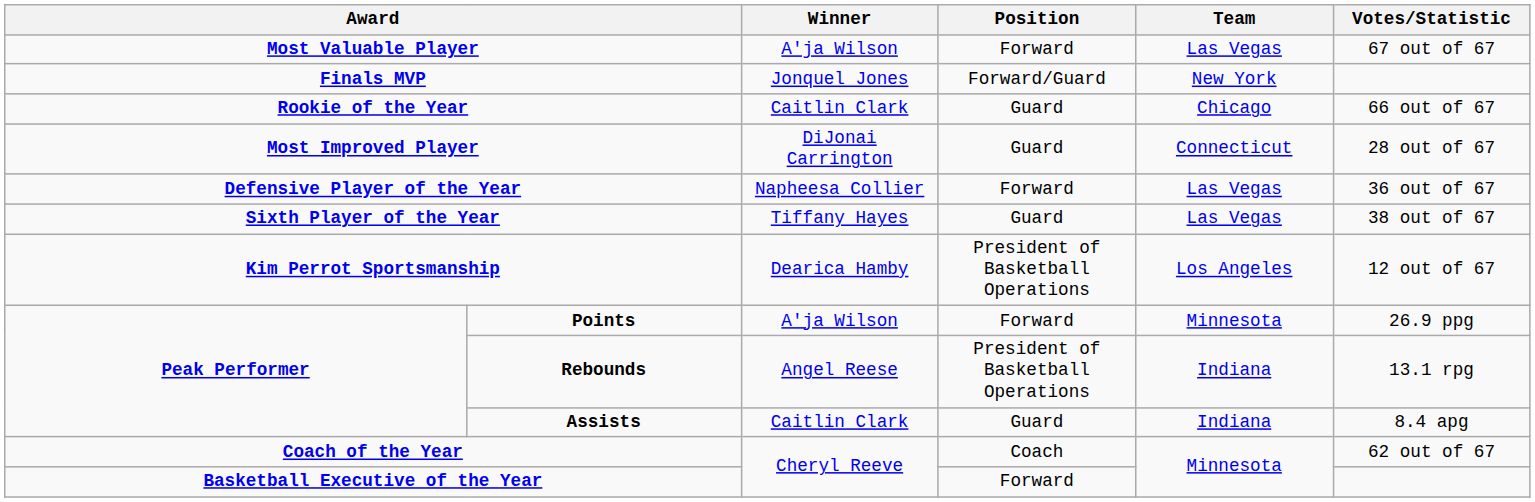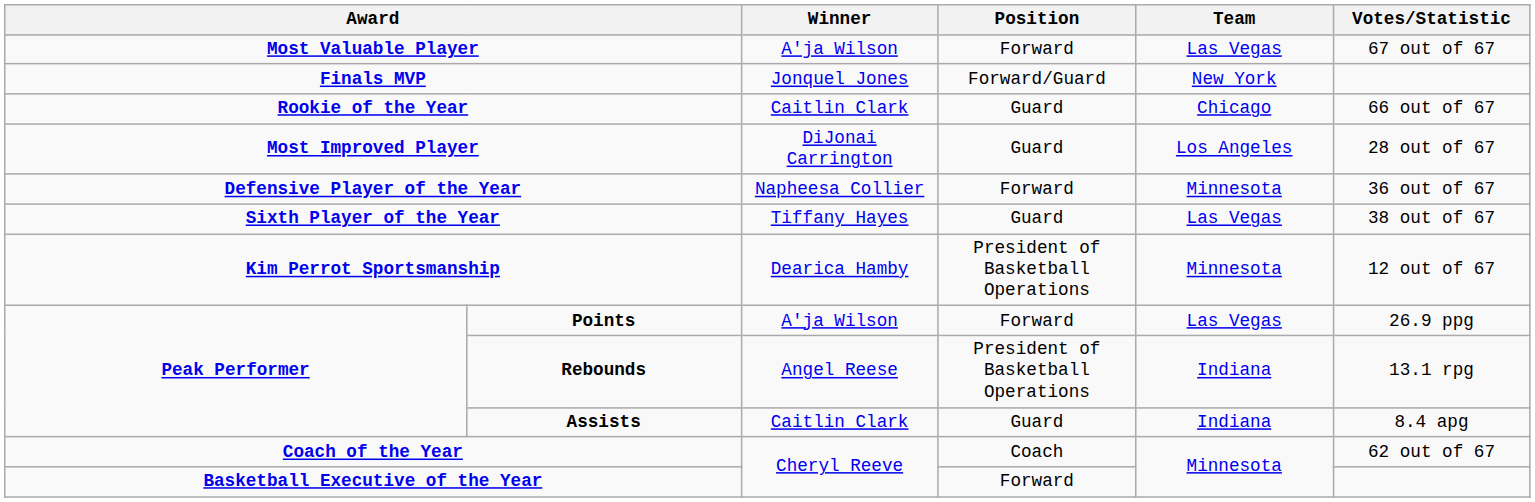Most Improved Player | Team: Connecticut -> Los Angeles
Defensive Player of the Year | Team: Las Vegas -> Minnesota
Kim Perrot Sportsmanship | Team: Los Angeles -> Minnesota
Points | Team: Minnesota -> Las Vegas
